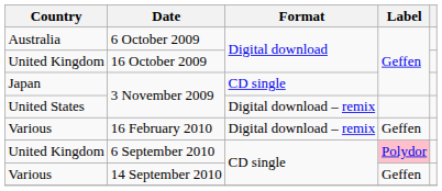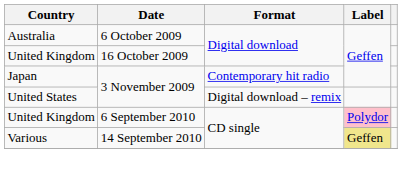Japan / 3 November 2009 | Format: CD single -> Contemporary hit radio
- row: Various | 16 February 2010 | Digital download – remix | Geffen
14 September 2010 | Label: no background -> khaki background
